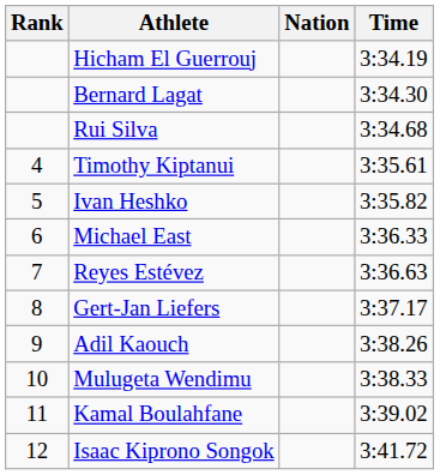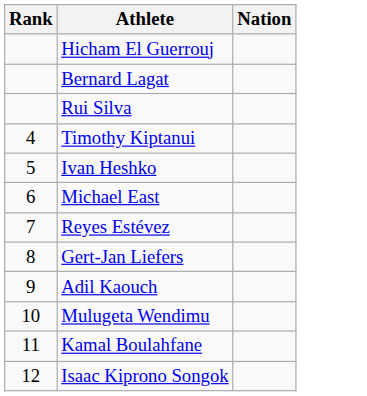- column: Time | 3:34.19 | 3:34.30 | 3:34.68 | 3:35.61 | 3:35.82 | 3:36.33 | 3:36.63 | 3:37.17 | 3:38.26 | 3:38.33 | 3:39.02 | 3:41.72
